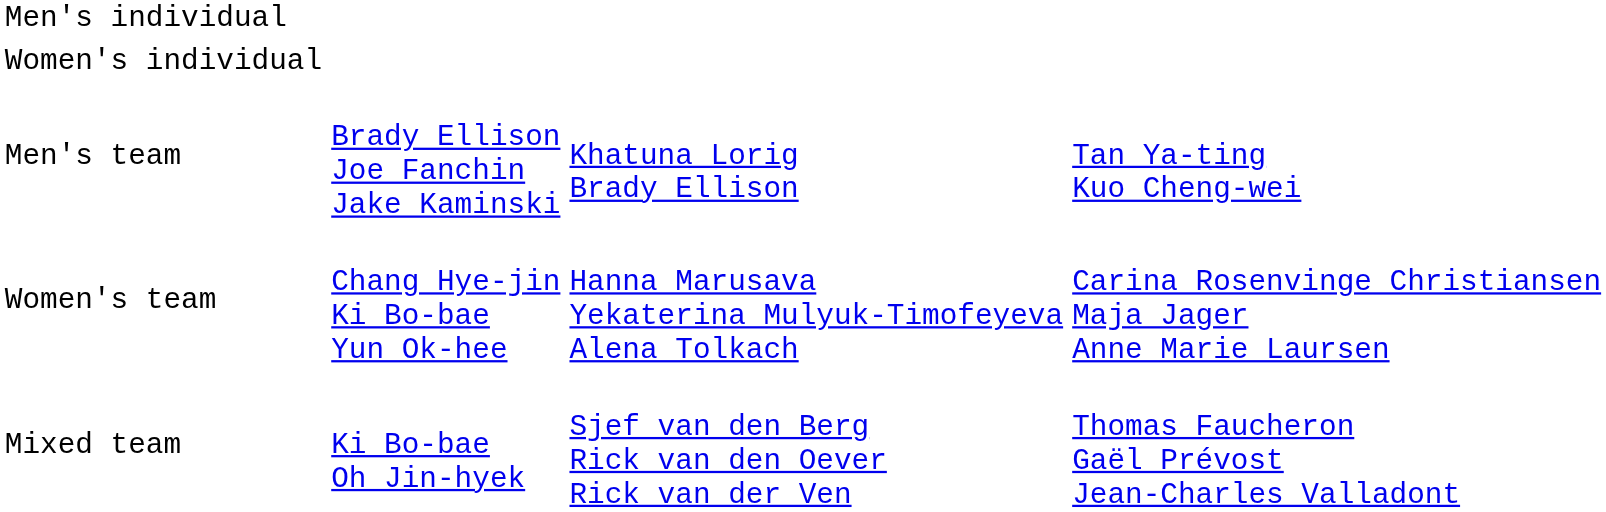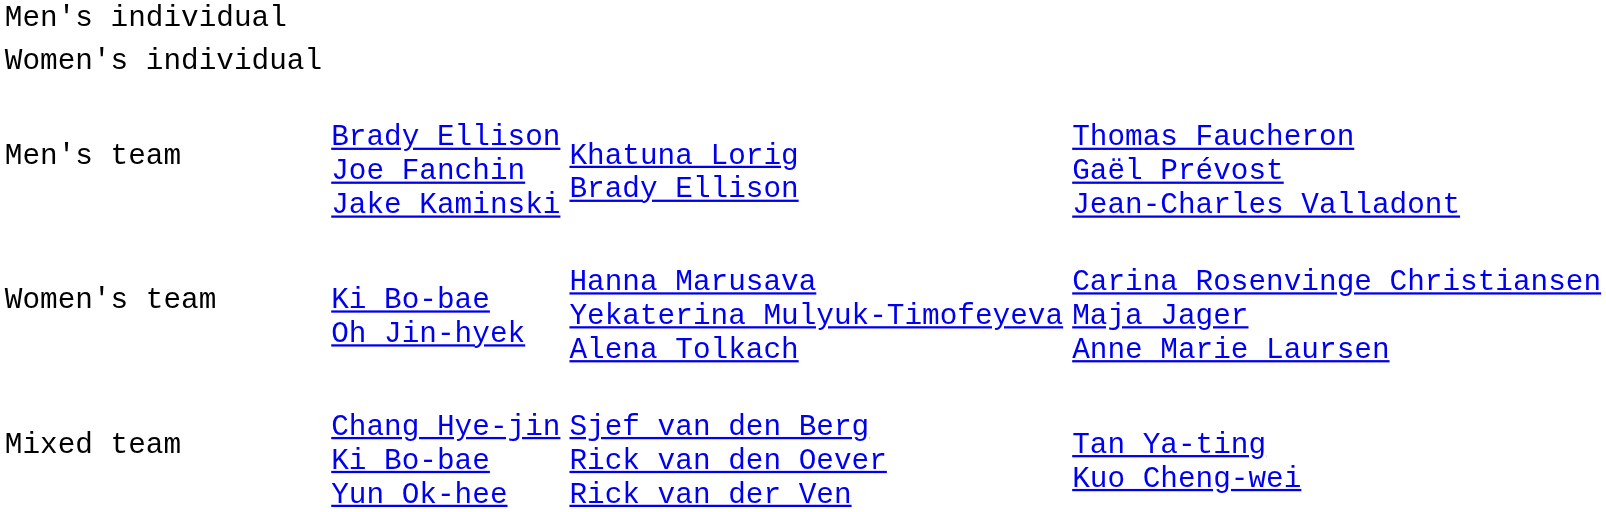Men's team | column 4: Tan Ya-ting Kuo Cheng-wei -> Thomas Faucheron Gaël Prévost Jean-Charles Valladont
Women's team | column 2: Chang Hye-jin Ki Bo-bae Yun Ok-hee -> Ki Bo-bae Oh Jin-hyek
Mixed team | column 2: Ki Bo-bae Oh Jin-hyek -> Chang Hye-jin Ki Bo-bae Yun Ok-hee
Mixed team | column 4: Thomas Faucheron Gaël Prévost Jean-Charles Valladont -> Tan Ya-ting Kuo Cheng-wei
